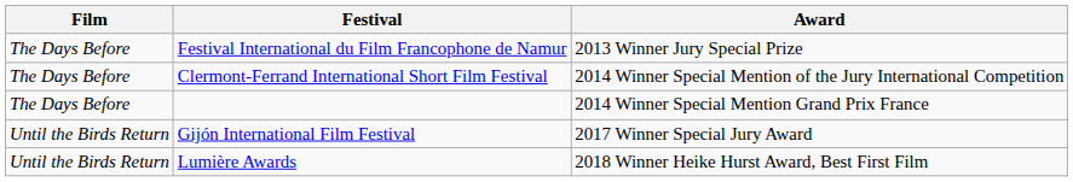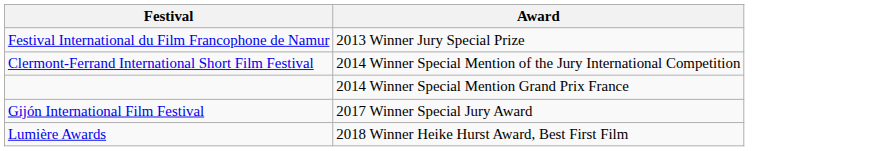- column: Film | The Days Before | The Days Before | The Days Before | Until the Birds Return | Until the Birds Return
